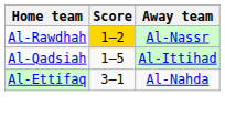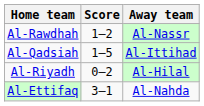Al-Rawdhah | Score: gold background -> no background
+ row: Al-Riyadh | 0–2 | Al-Hilal
